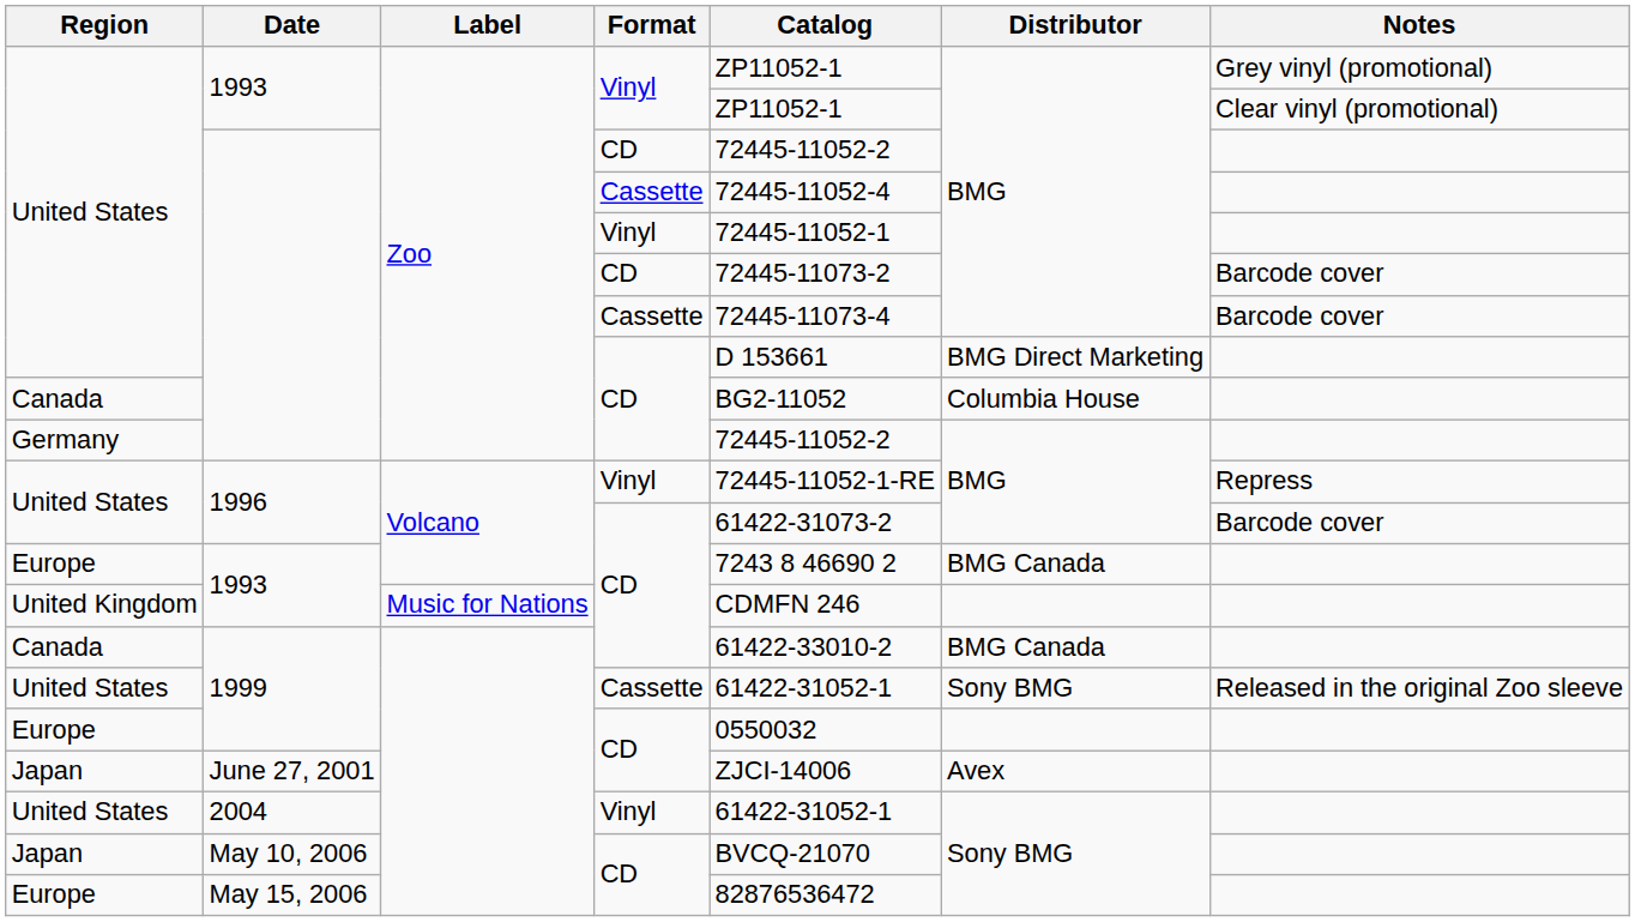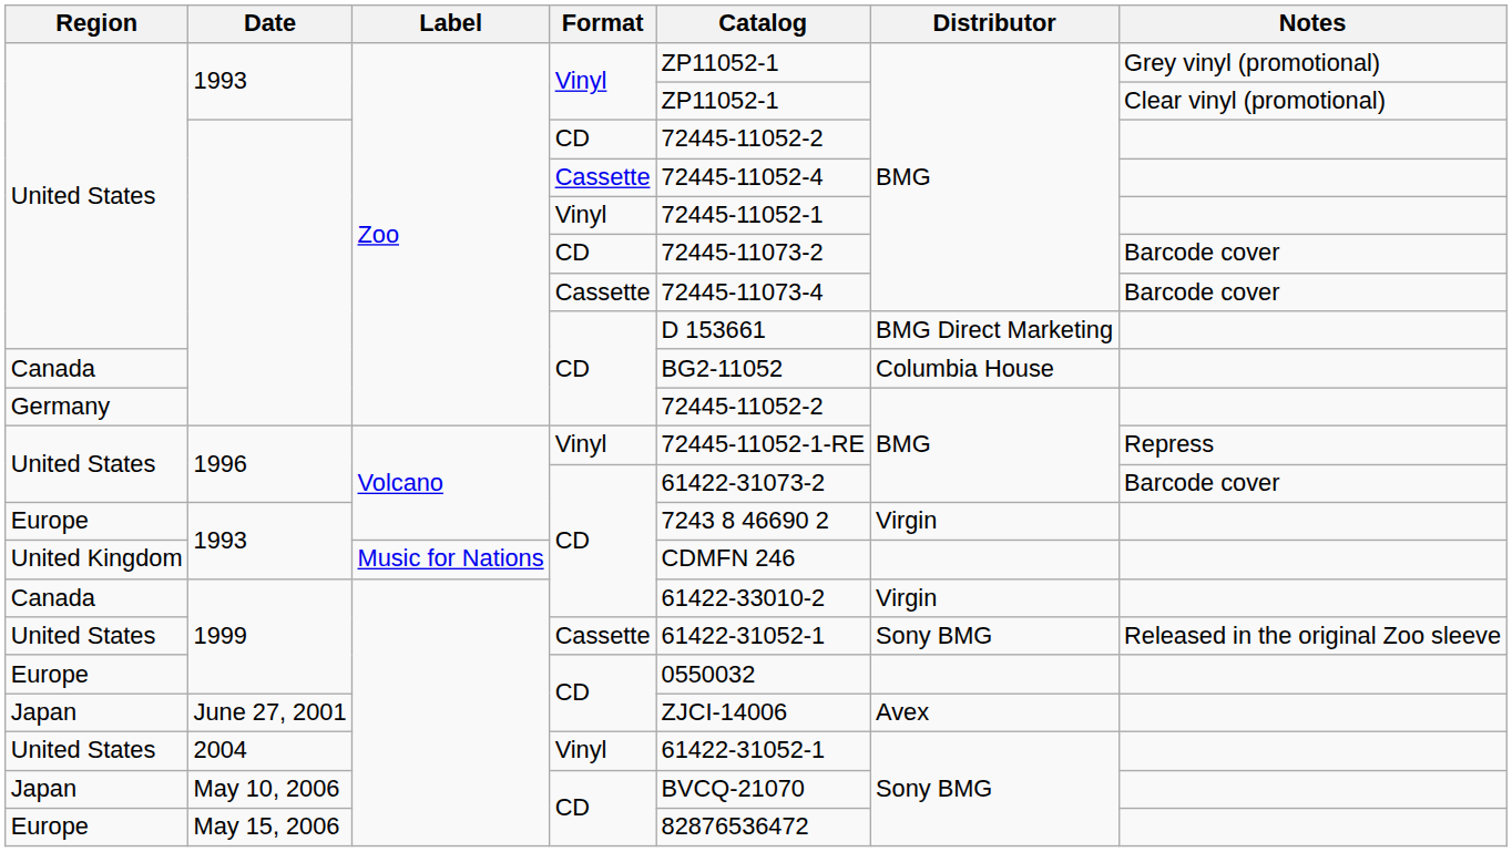Europe / 1993 | Distributor: BMG Canada -> Virgin
Canada / 1999 | Distributor: BMG Canada -> Virgin
